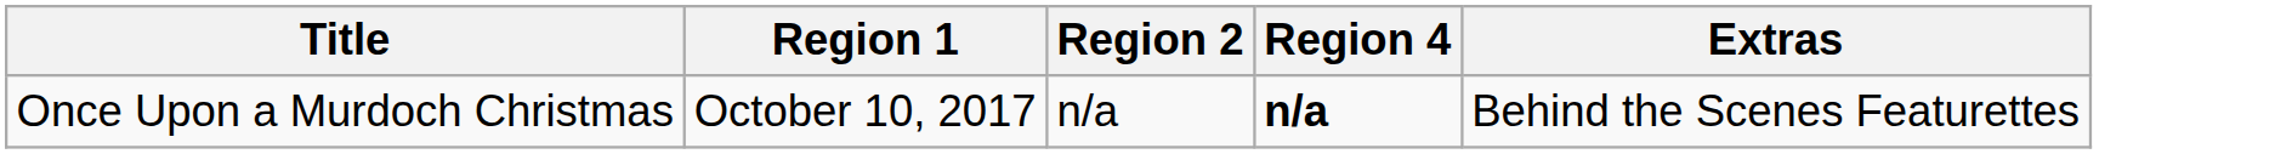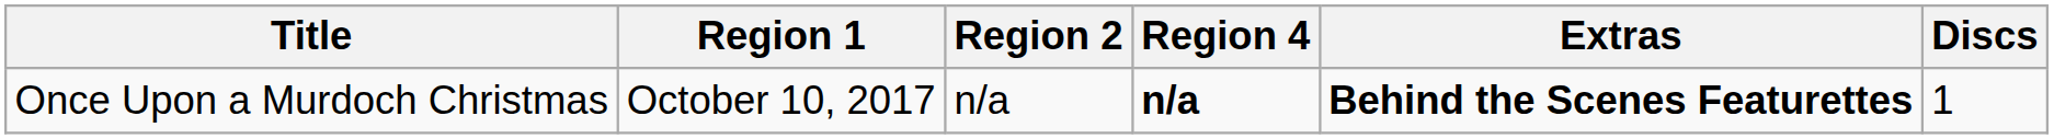+ column: Discs | 1
Once Upon a Murdoch Christmas | Extras: normal -> bold
